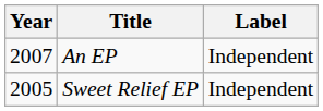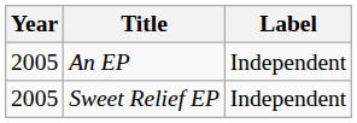An EP | Year: 2007 -> 2005
